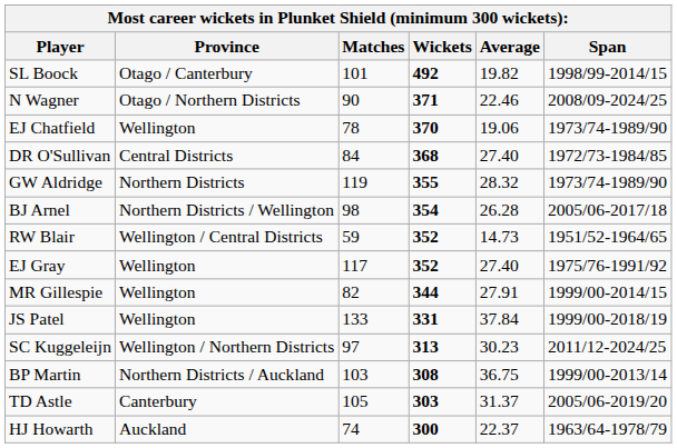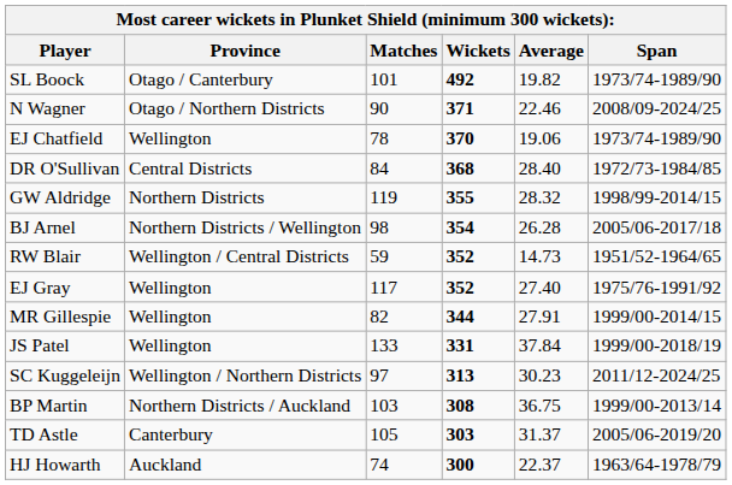SL Boock | Span: 1998/99-2014/15 -> 1973/74-1989/90
DR O'Sullivan | Average: 27.40 -> 28.40
GW Aldridge | Span: 1973/74-1989/90 -> 1998/99-2014/15
